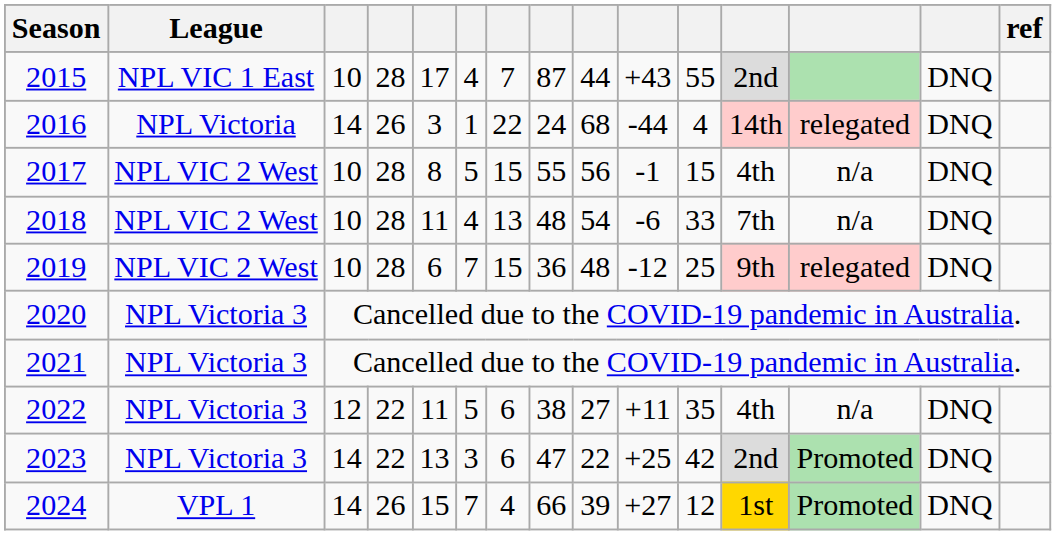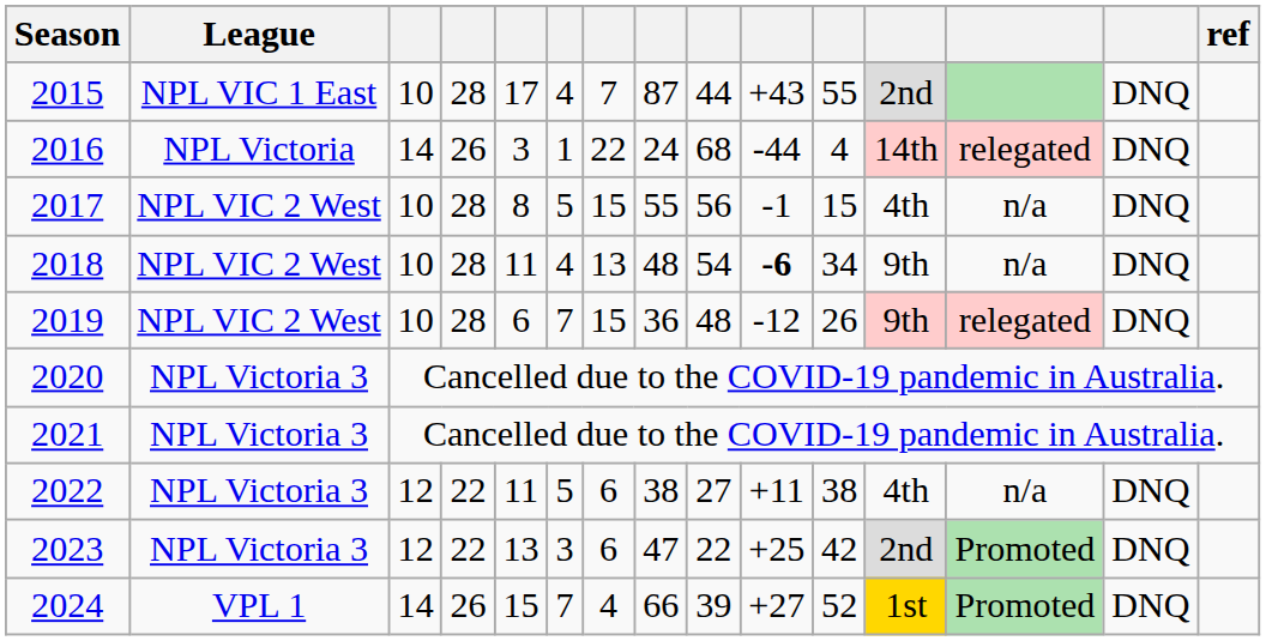2018 | column 10: normal -> bold
2018 | column 11: 33 -> 34
2018 | column 12: 7th -> 9th
2019 | column 11: 25 -> 26
2022 | column 11: 35 -> 38
2023 | column 3: 14 -> 12
2024 | column 11: 12 -> 52
